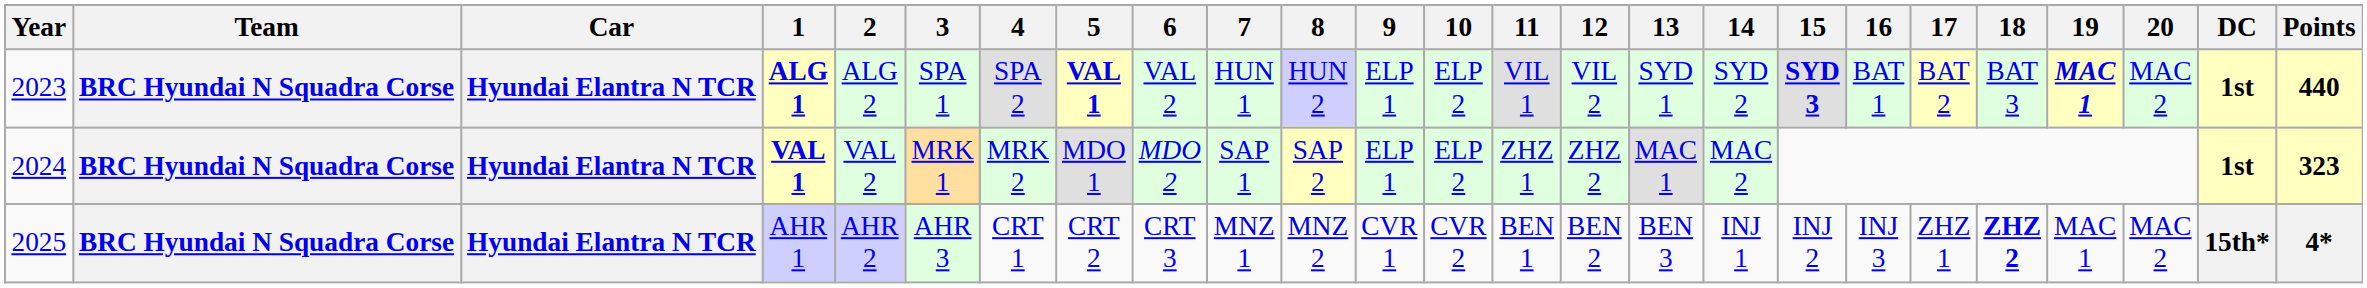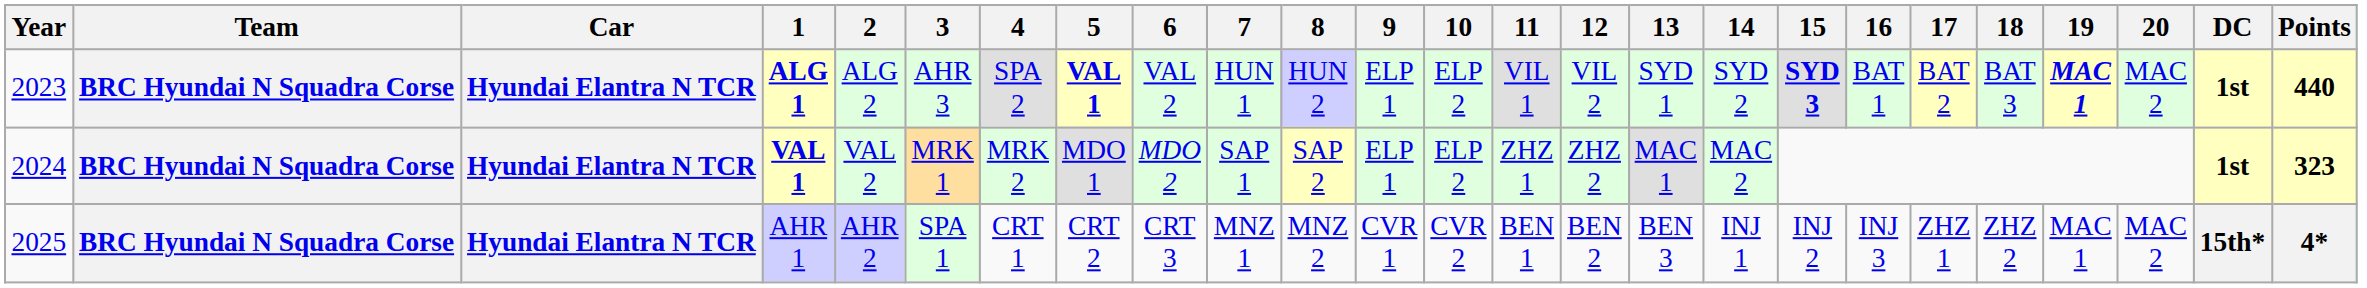ALG 1 | 3: SPA 1 -> AHR 3
AHR 1 | 3: AHR 3 -> SPA 1
AHR 1 | 18: bold -> normal
